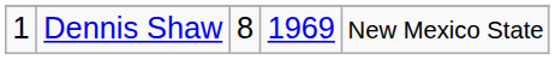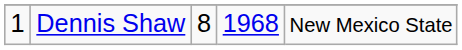Dennis Shaw | column 4: 1969 -> 1968
